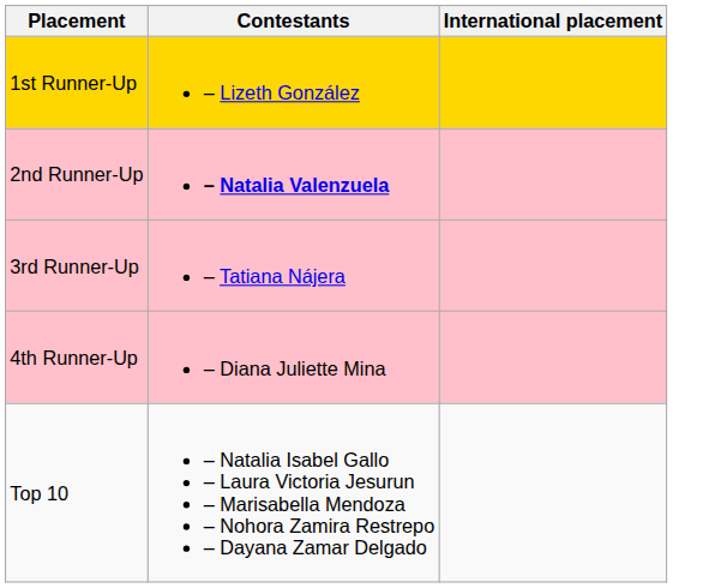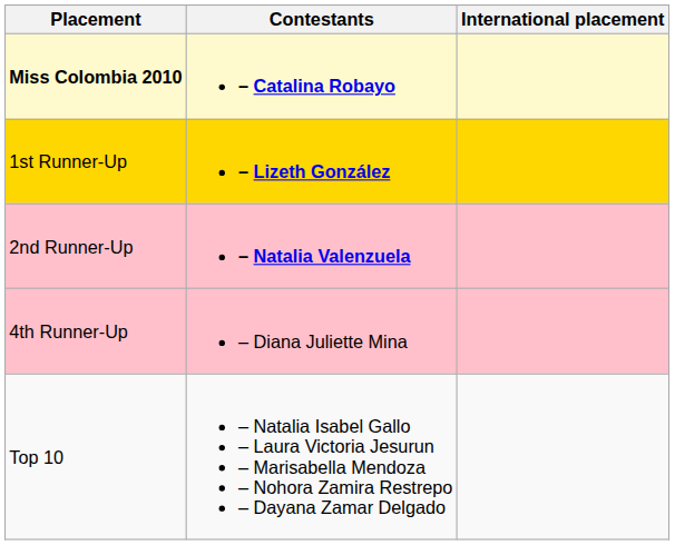+ row: Miss Colombia 2010 | – Catalina Robayo
1st Runner-Up | Contestants: normal -> bold
- row: 3rd Runner-Up | – Tatiana Nájera
